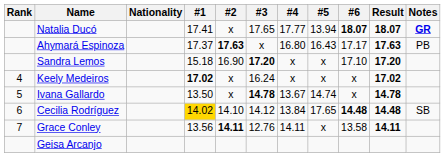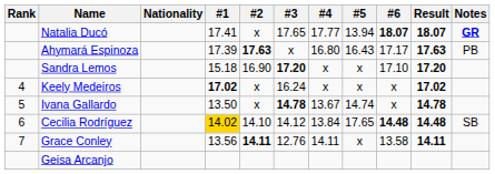Ahymará Espinoza | #1: 17.37 -> 17.39
